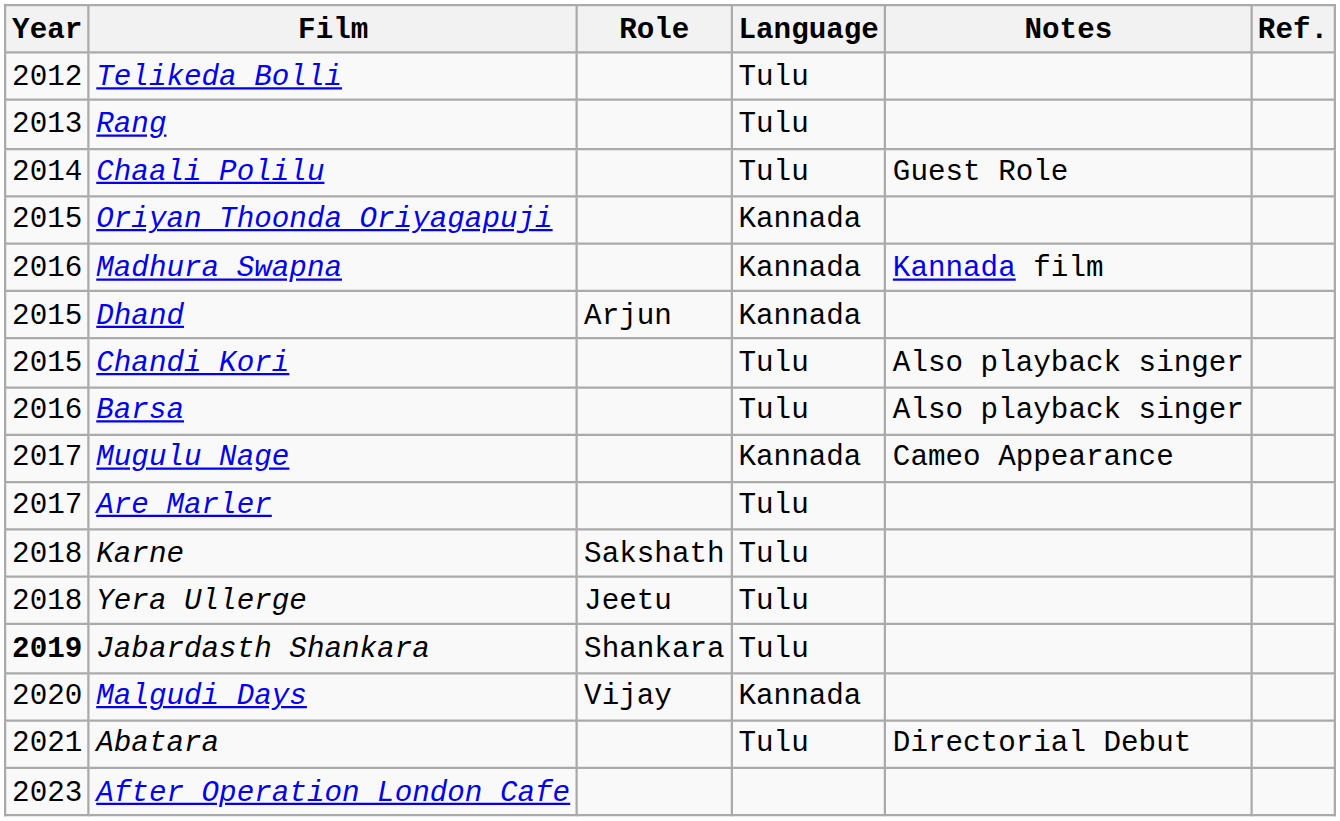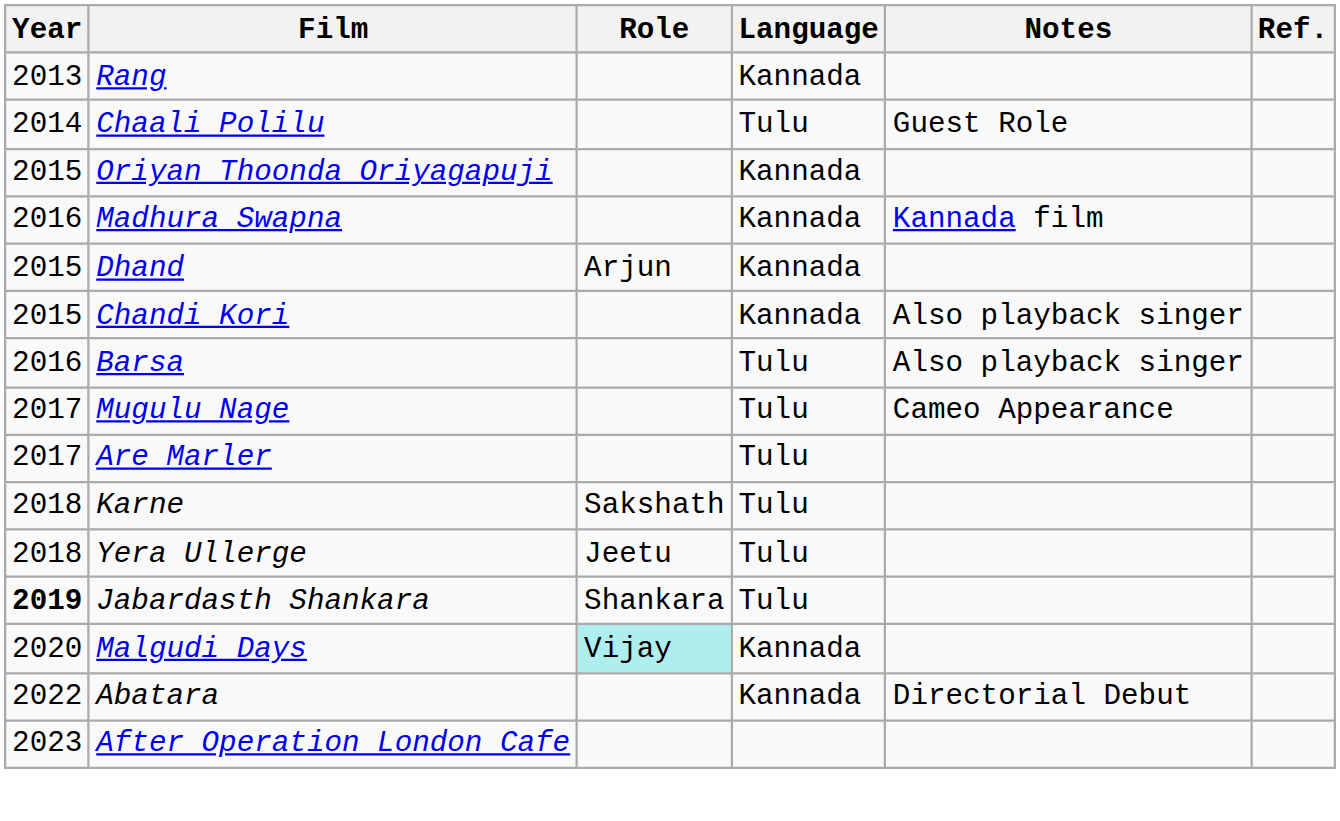- row: 2012 | Telikeda Bolli | Tulu
Rang | Language: Tulu -> Kannada
Chandi Kori | Language: Tulu -> Kannada
Mugulu Nage | Language: Kannada -> Tulu
Malgudi Days | Role: no background -> paleturquoise background
Abatara | Year: 2021 -> 2022
Abatara | Language: Tulu -> Kannada
